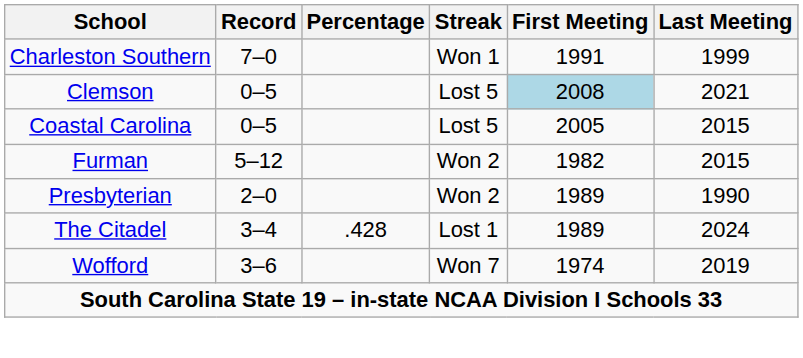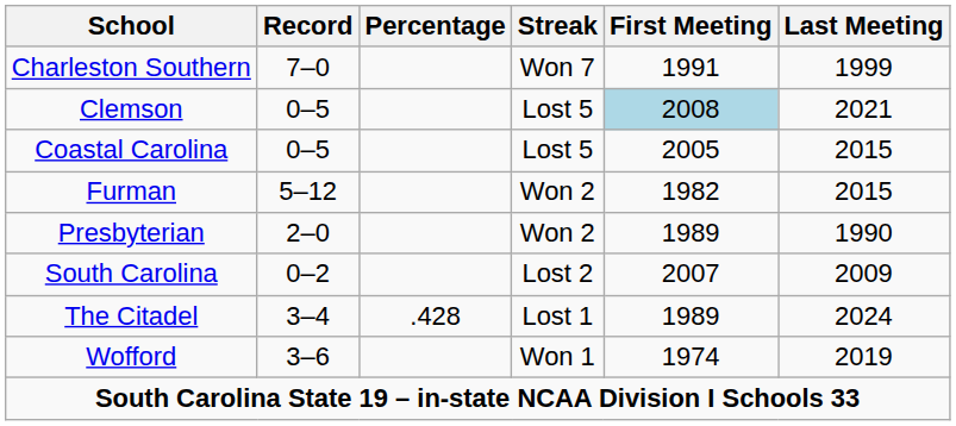Charleston Southern | Streak: Won 1 -> Won 7
+ row: South Carolina | 0–2 | Lost 2 | 2007 | 2009
Wofford | Streak: Won 7 -> Won 1
